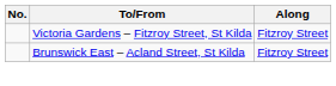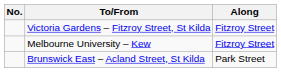+ row: Melbourne University – Kew | Fitzroy Street
Brunswick East – Acland Street, St Kilda | Along: Fitzroy Street -> Park Street
